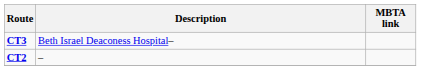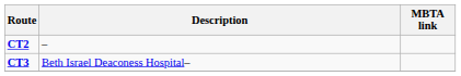rows swapped: CT2 <-> CT3
